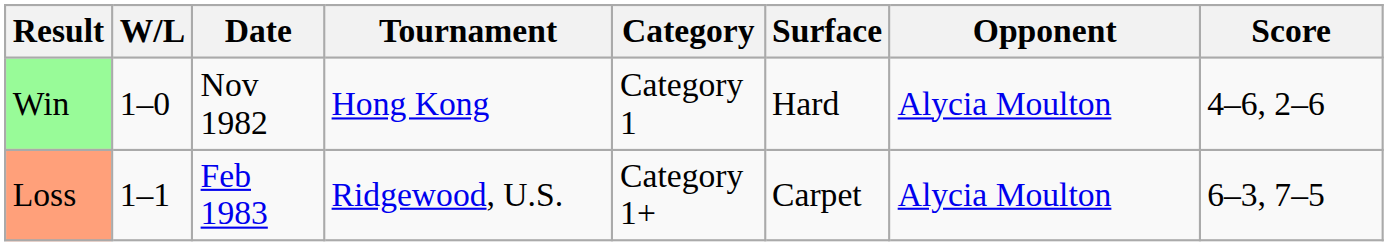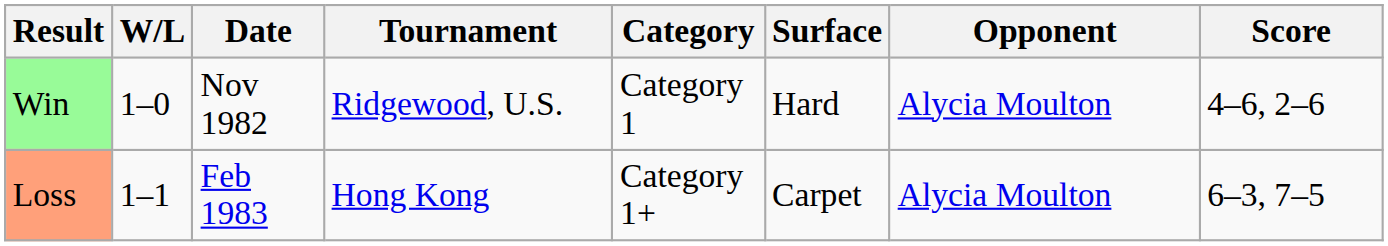Win | Tournament: Hong Kong -> Ridgewood, U.S.
Loss | Tournament: Ridgewood, U.S. -> Hong Kong
